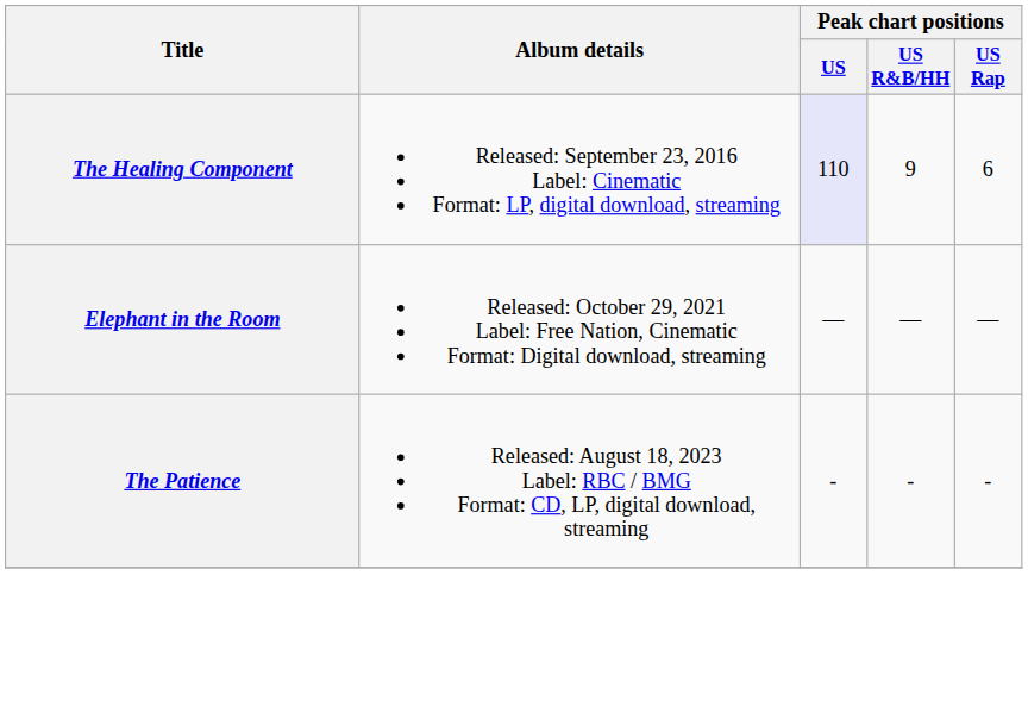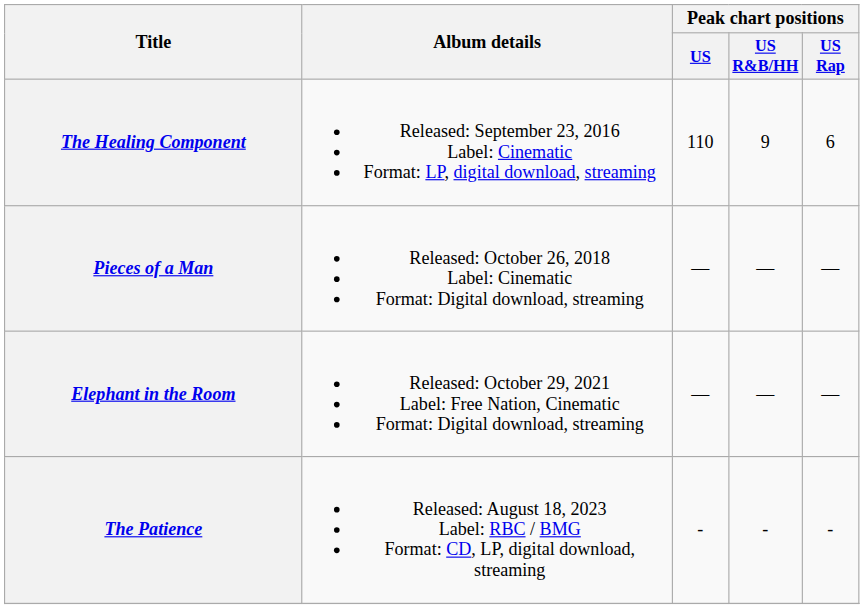The Healing Component | Peak chart positions / US: lavender background -> no background
+ row: Pieces of a Man | Released: October 26, 2018 Label: Cinematic Format: Digital download, streaming | — | — | —
